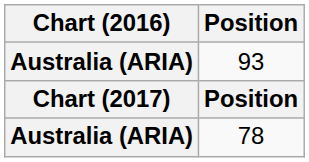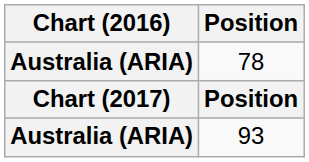rows swapped: 93 <-> 78
